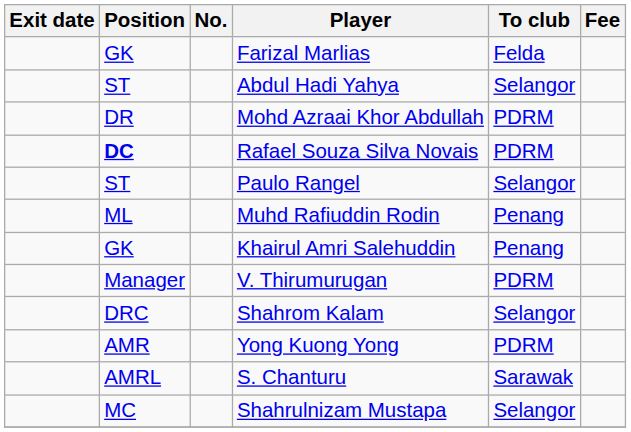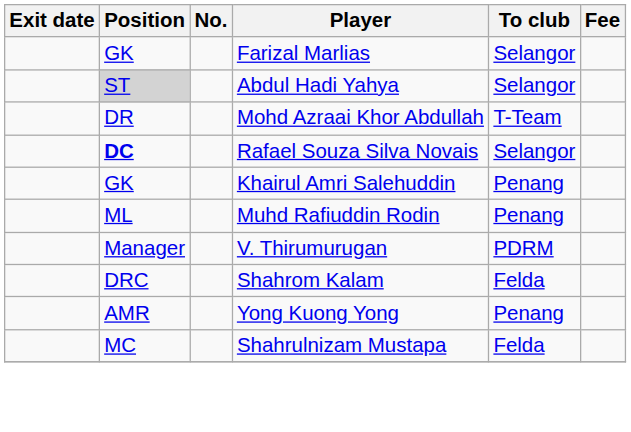Farizal Marlias | To club: Felda -> Selangor
Abdul Hadi Yahya | Position: no background -> lightgrey background
Mohd Azraai Khor Abdullah | To club: PDRM -> T-Team
Rafael Souza Silva Novais | To club: PDRM -> Selangor
- row: ST | Paulo Rangel | Selangor
rows swapped: Muhd Rafiuddin Rodin <-> Khairul Amri Salehuddin
Shahrom Kalam | To club: Selangor -> Felda
Yong Kuong Yong | To club: PDRM -> Penang
- row: AMRL | S. Chanturu | Sarawak
Shahrulnizam Mustapa | To club: Selangor -> Felda
